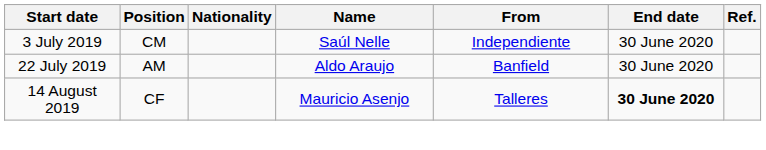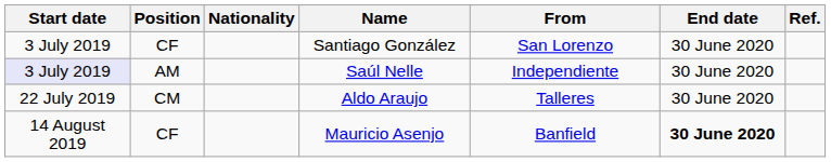+ row: 3 July 2019 | CF | Santiago González | San Lorenzo | 30 June 2020
Saúl Nelle | Start date: no background -> lavender background
Saúl Nelle | Position: CM -> AM
Aldo Araujo | Position: AM -> CM
Aldo Araujo | From: Banfield -> Talleres
Mauricio Asenjo | From: Talleres -> Banfield
